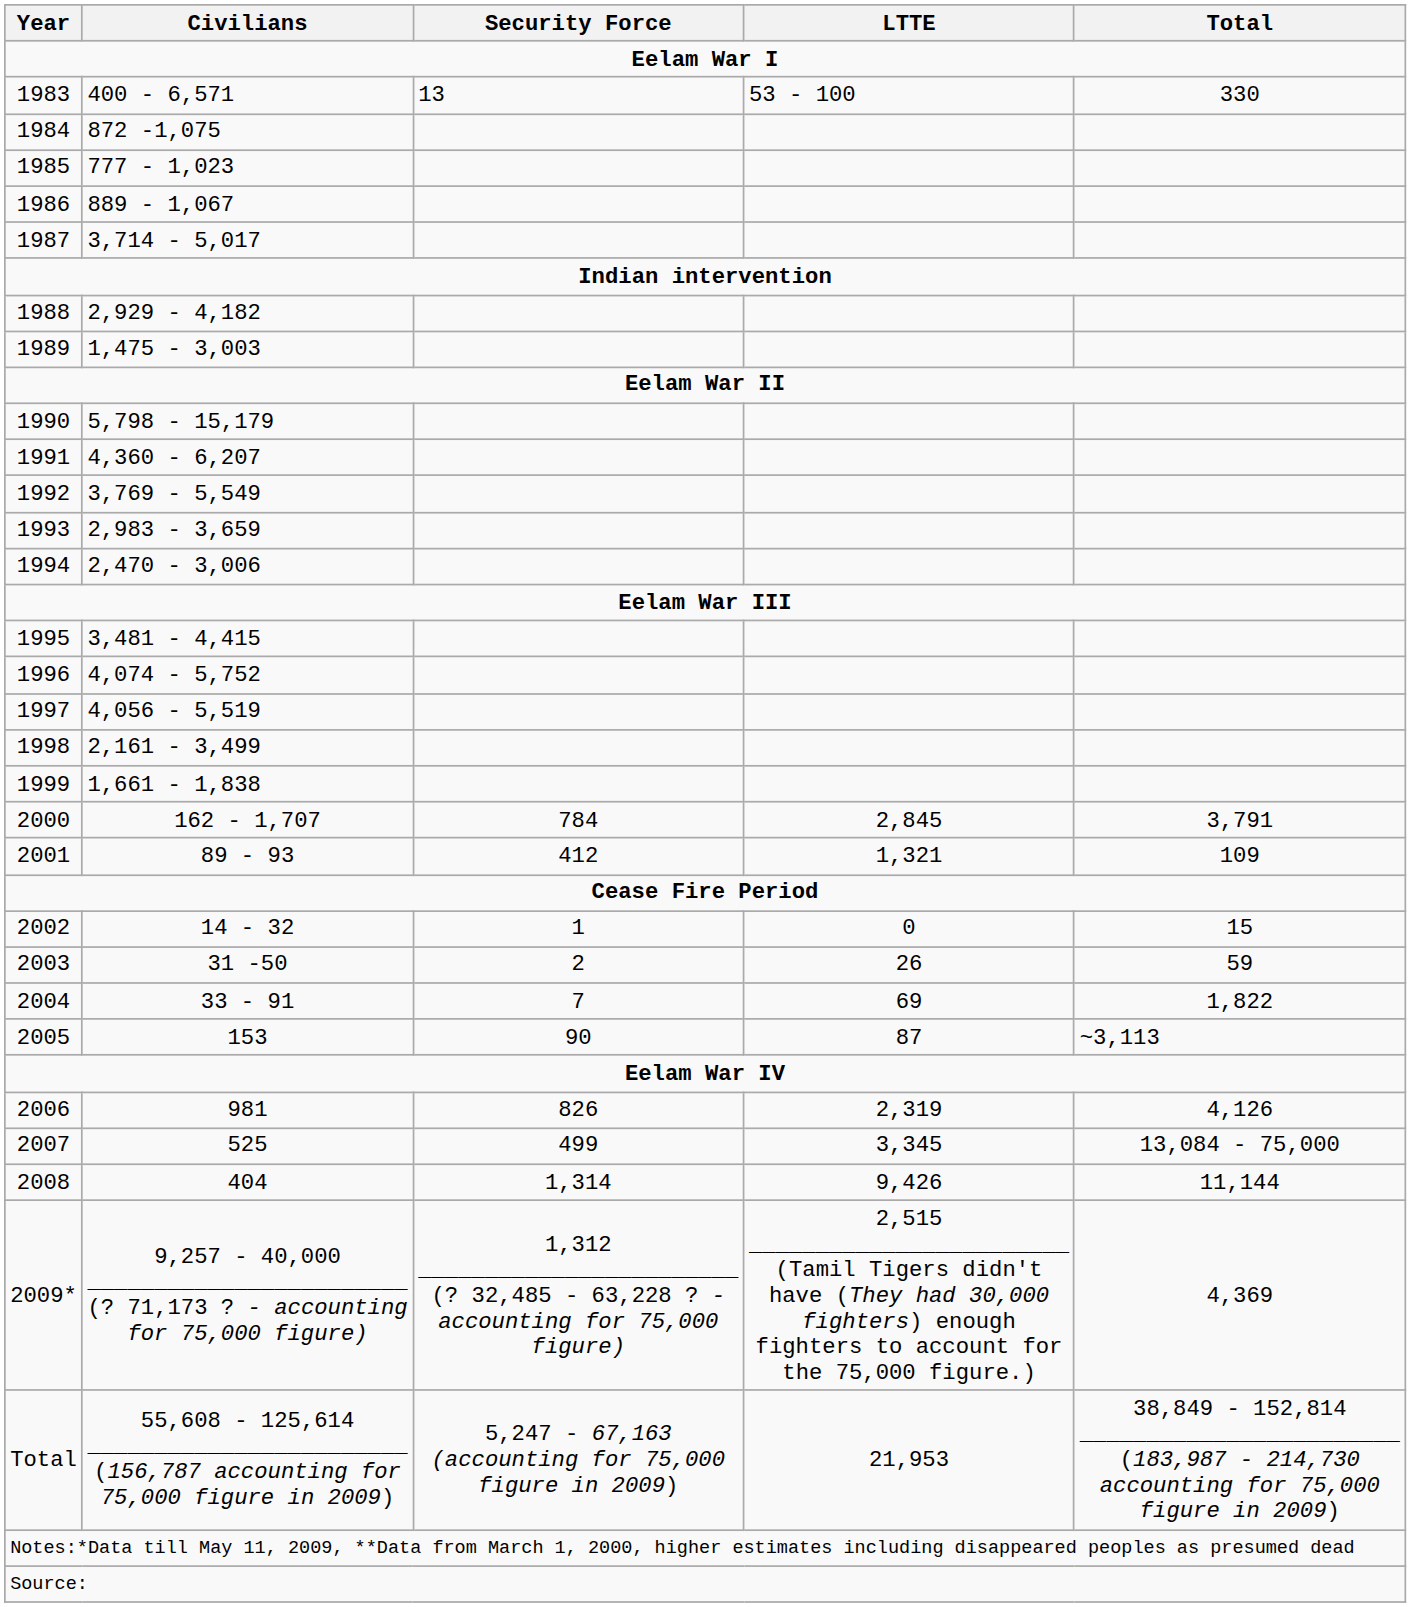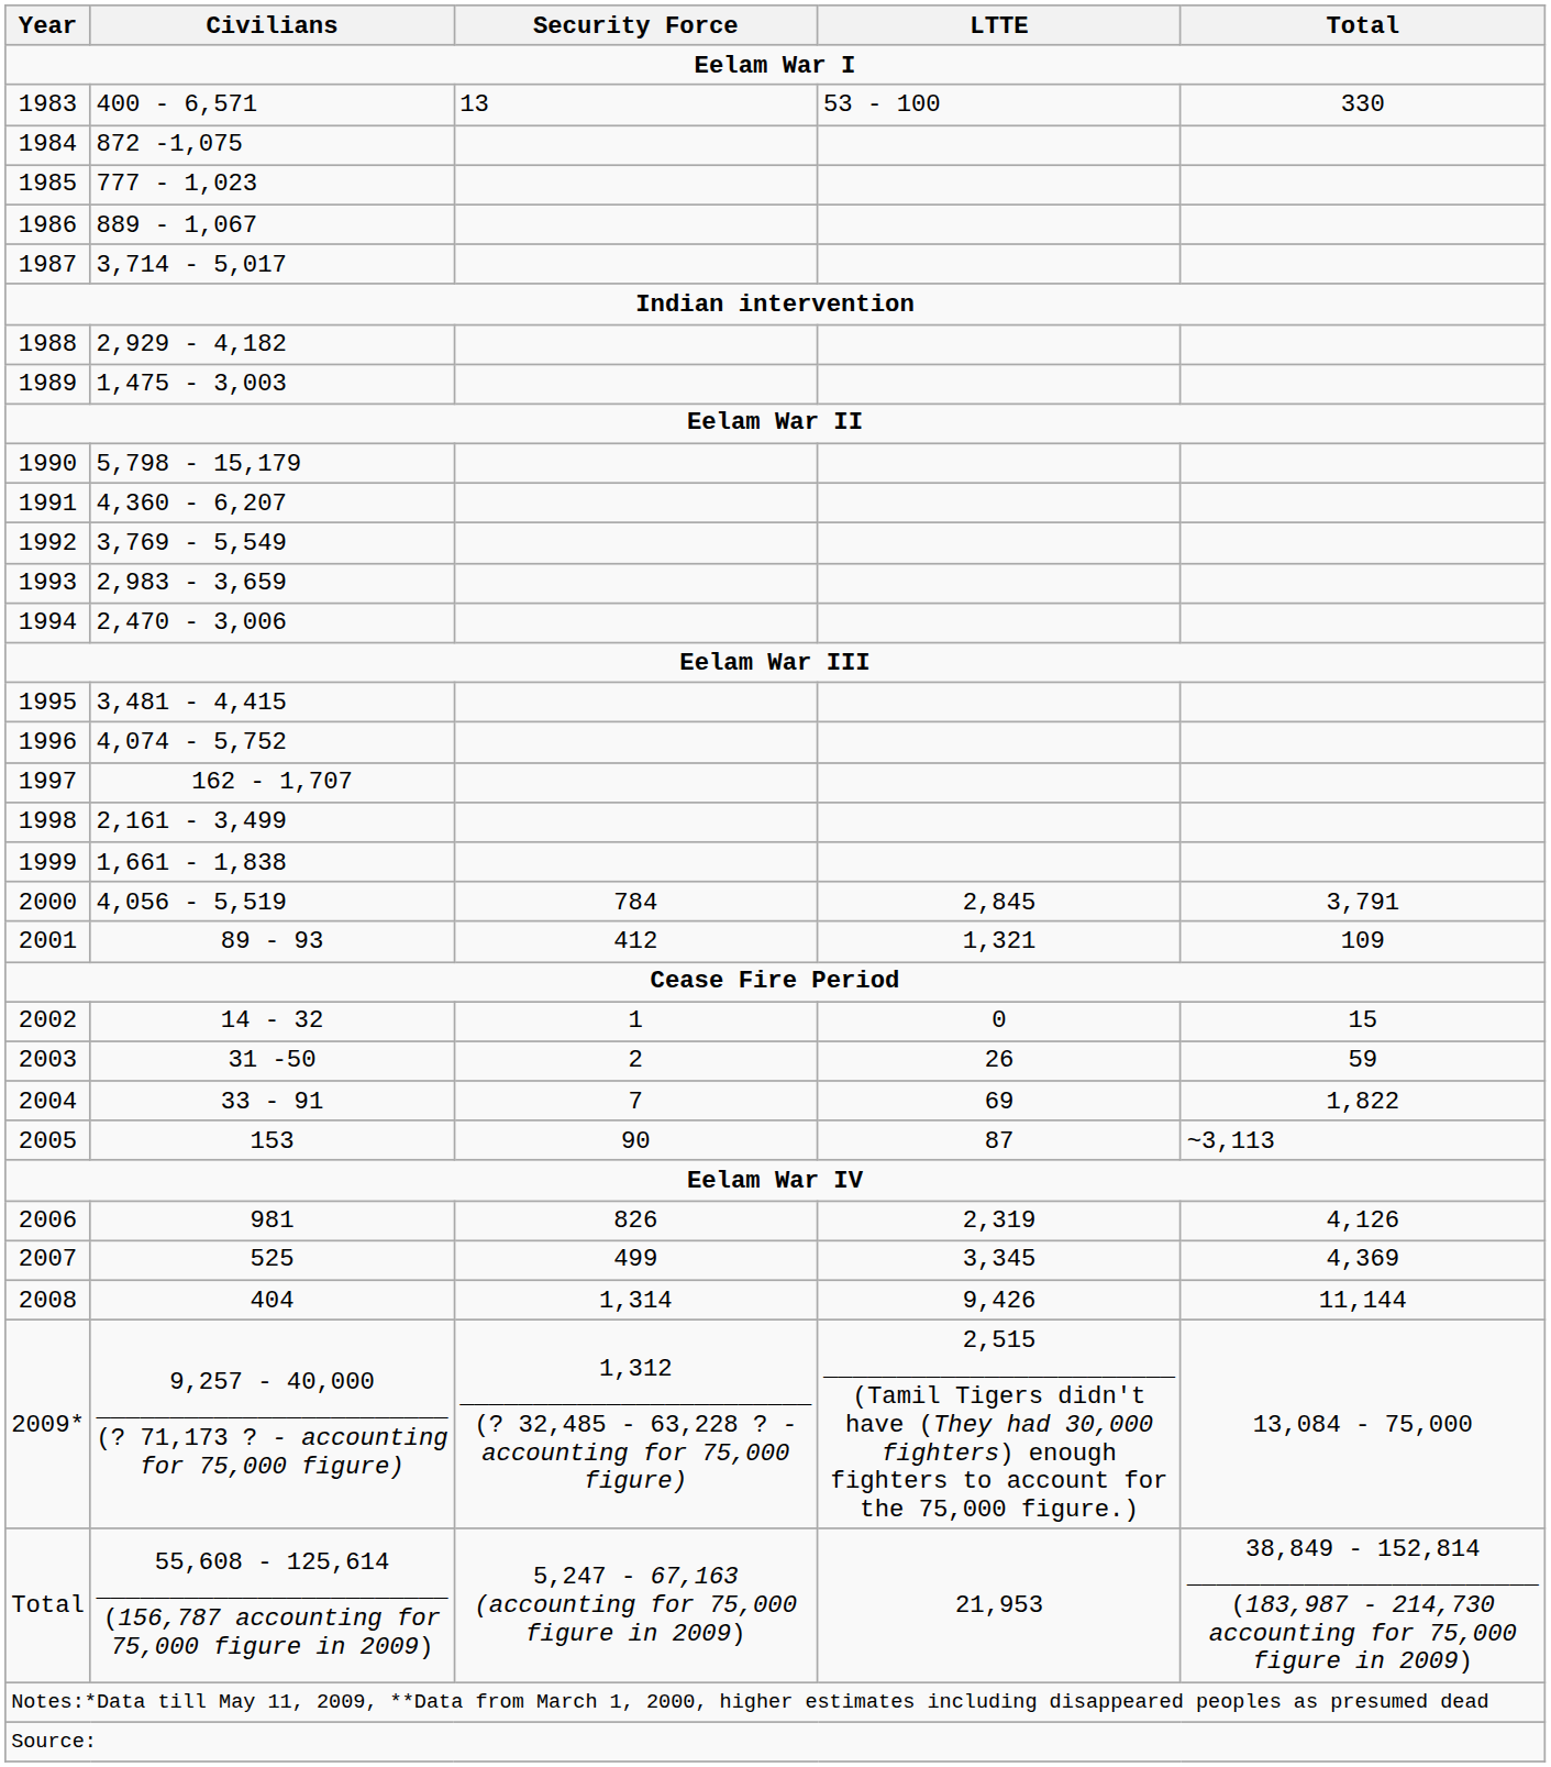1997 | Civilians: 4,056 - 5,519 -> 162 - 1,707
2000 | Civilians: 162 - 1,707 -> 4,056 - 5,519
2007 | Total: 13,084 - 75,000 -> 4,369
2009* | Total: 4,369 -> 13,084 - 75,000
